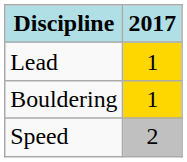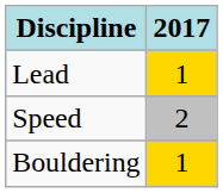rows swapped: Bouldering <-> Speed
